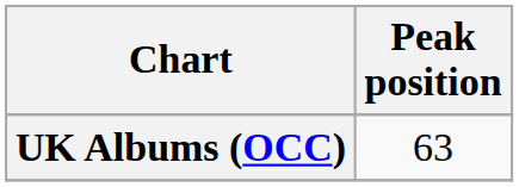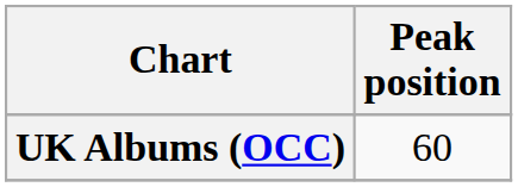UK Albums (OCC) | Peak position: 63 -> 60
